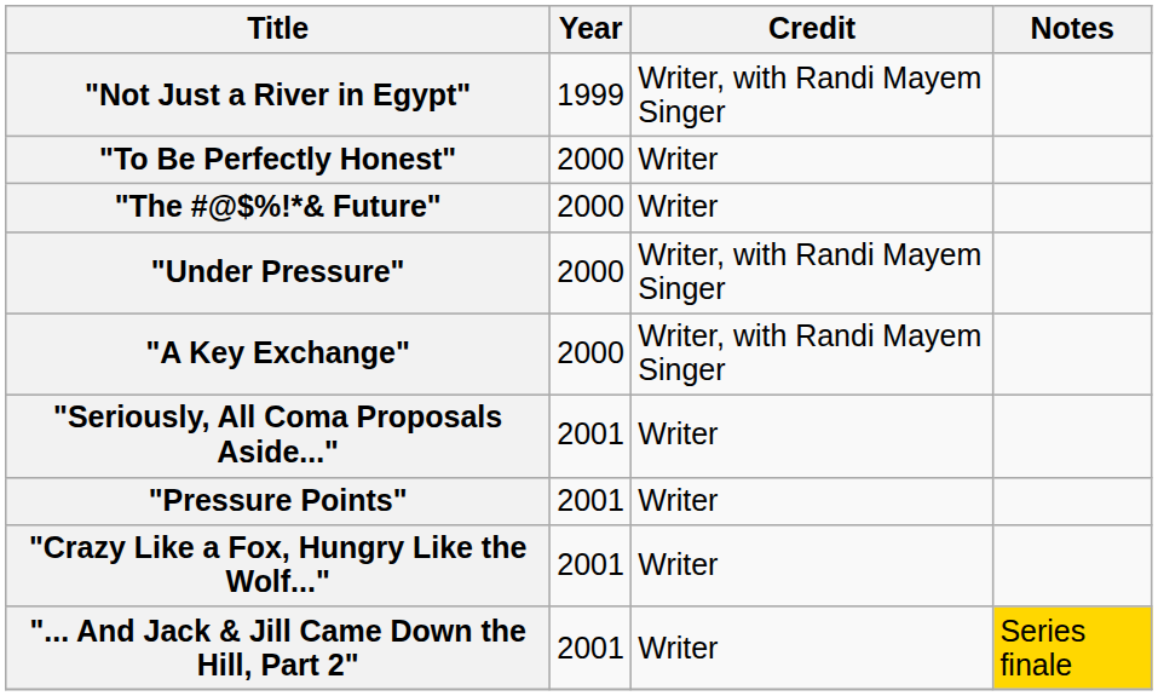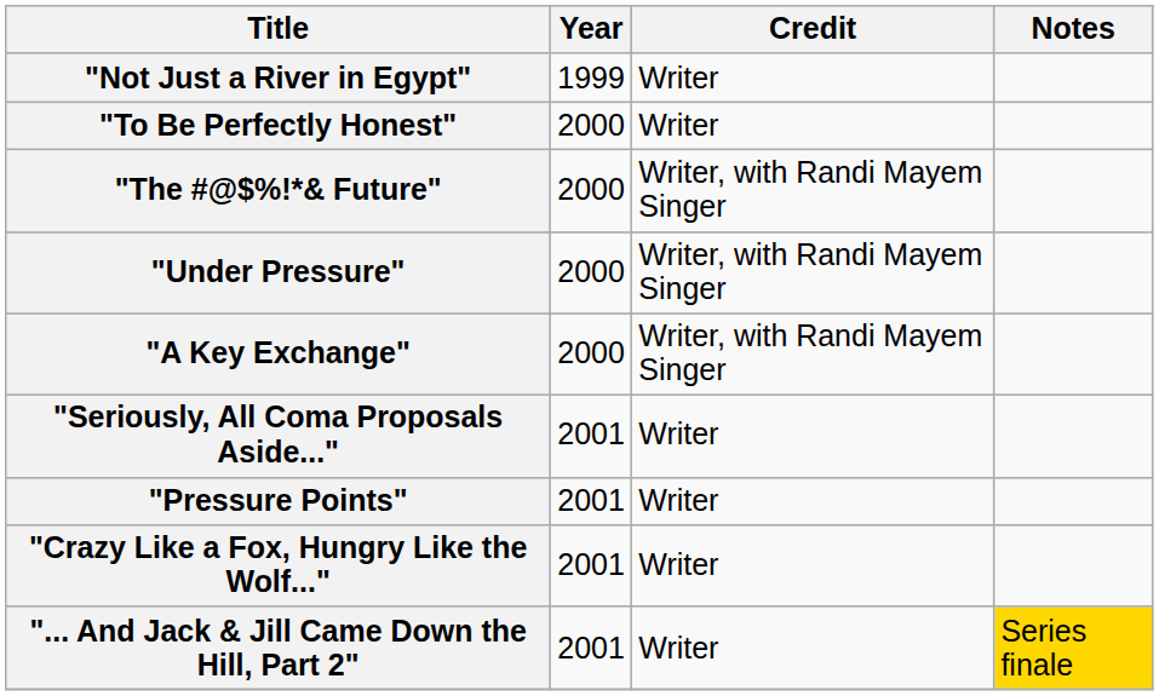"Not Just a River in Egypt" | Credit: Writer, with Randi Mayem Singer -> Writer
"The #@$%!*& Future" | Credit: Writer -> Writer, with Randi Mayem Singer
